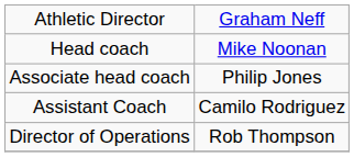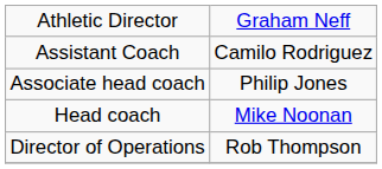rows swapped: Head coach <-> Assistant Coach
